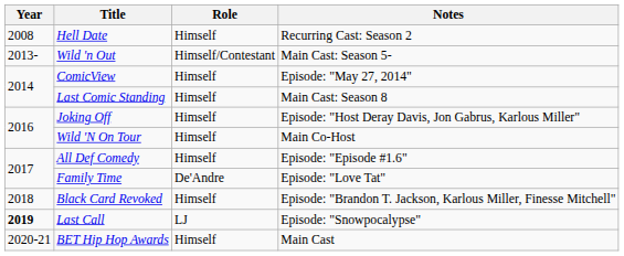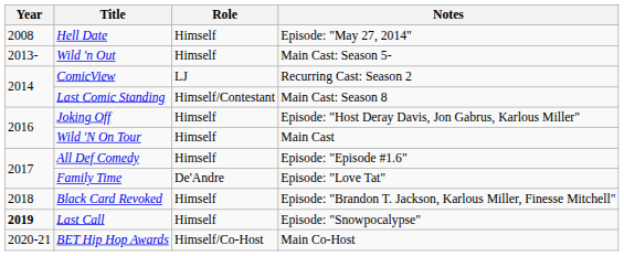Hell Date | Notes: Recurring Cast: Season 2 -> Episode: "May 27, 2014"
Wild 'n Out | Role: Himself/Contestant -> Himself
ComicView | Role: Himself -> LJ
ComicView | Notes: Episode: "May 27, 2014" -> Recurring Cast: Season 2
Last Comic Standing | Role: Himself -> Himself/Contestant
Wild 'N On Tour | Notes: Main Co-Host -> Main Cast
Last Call | Role: LJ -> Himself
BET Hip Hop Awards | Role: Himself -> Himself/Co-Host
BET Hip Hop Awards | Notes: Main Cast -> Main Co-Host
